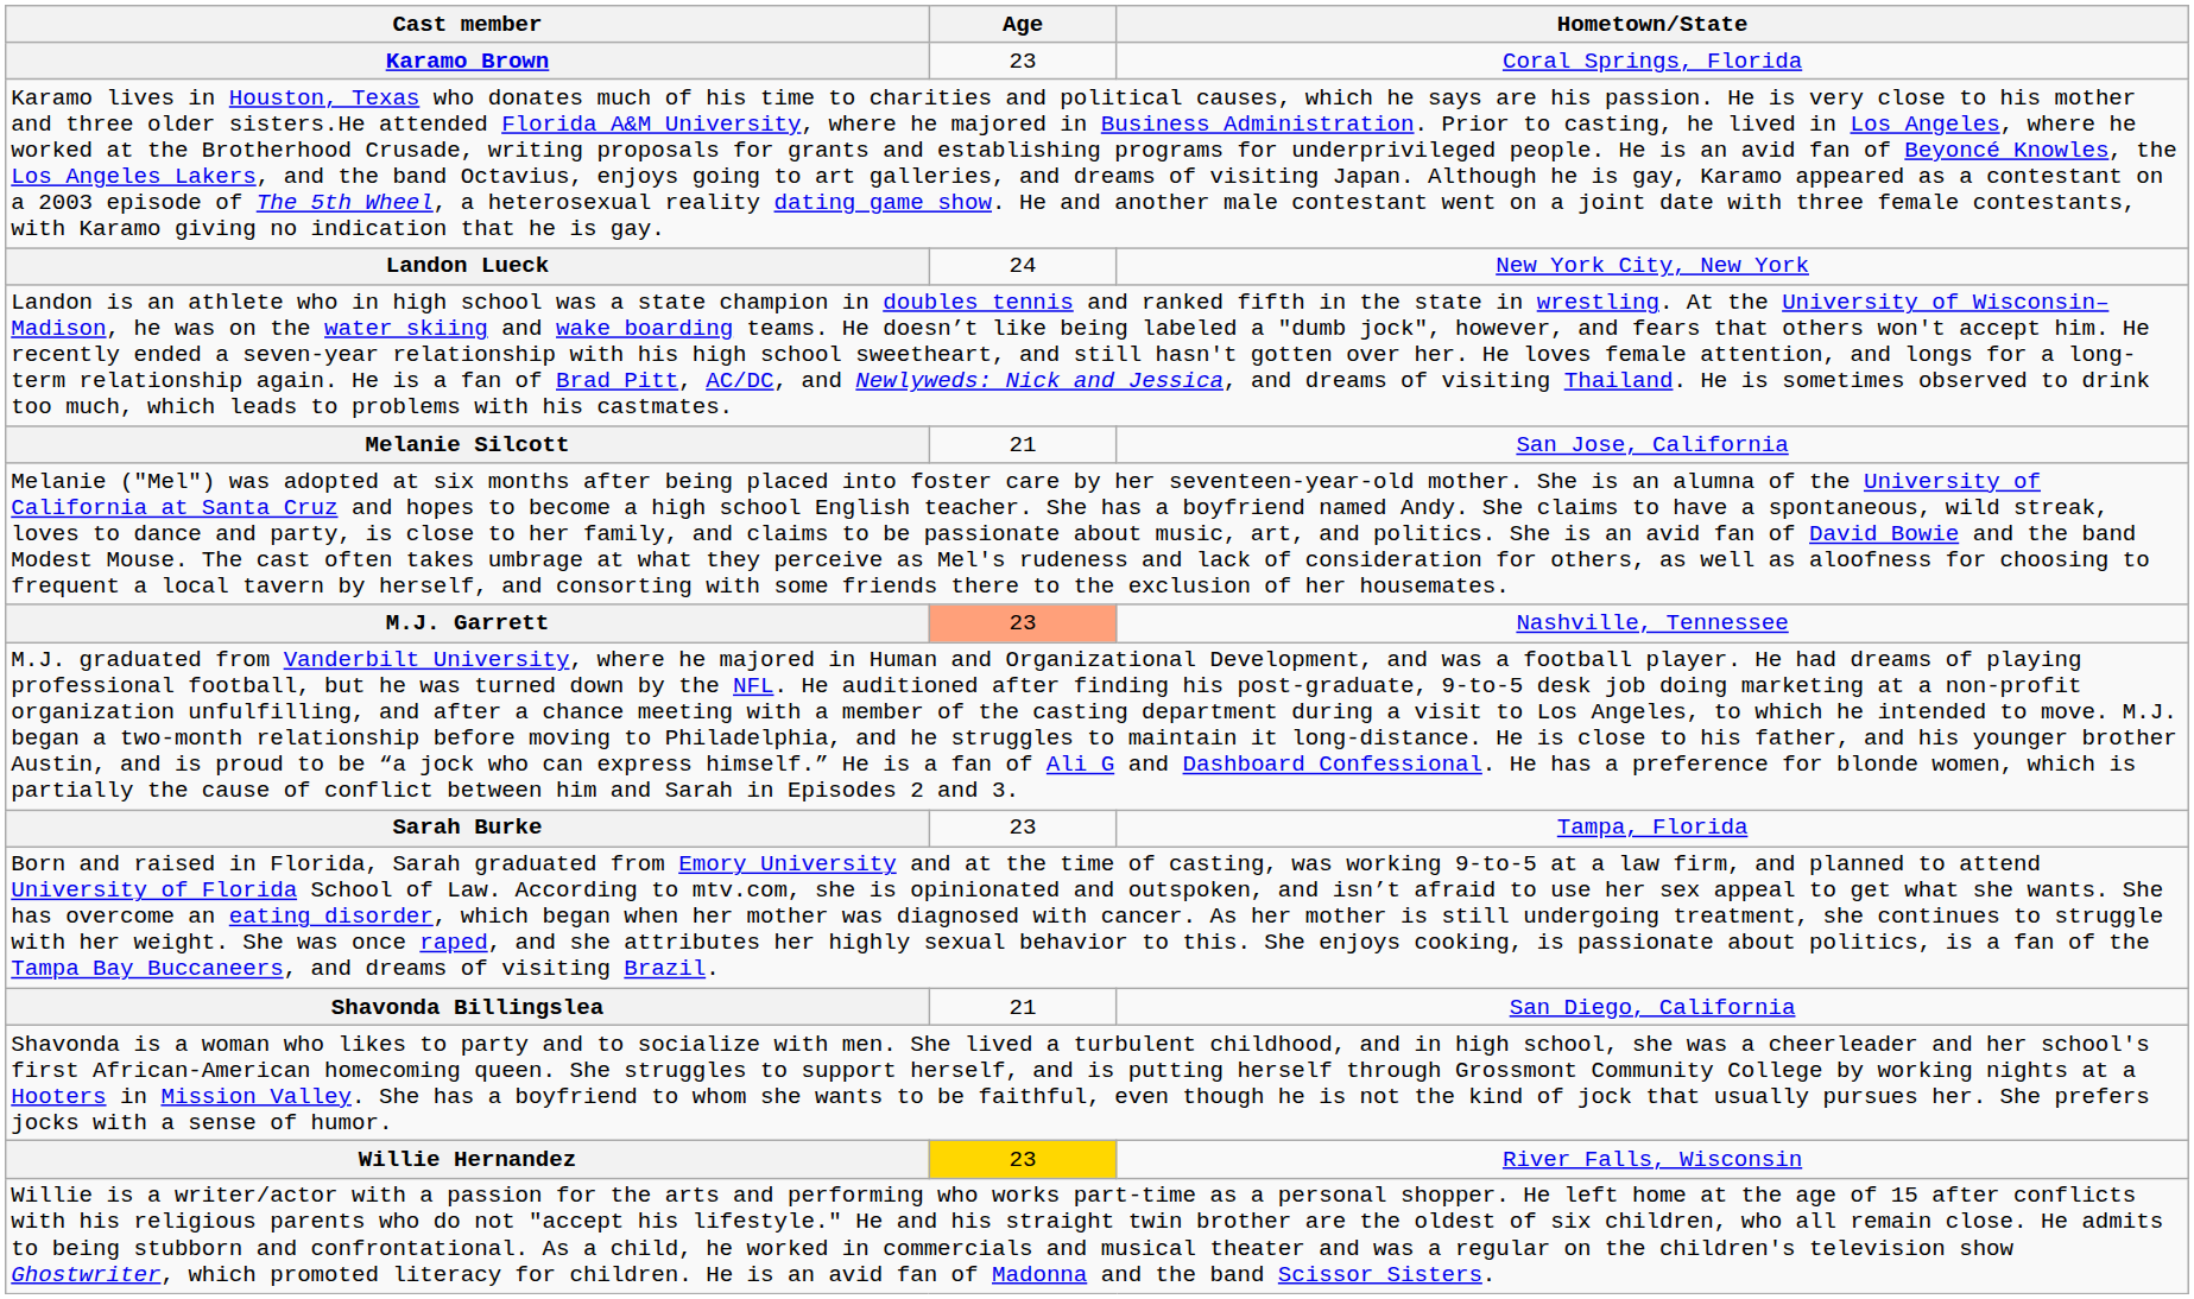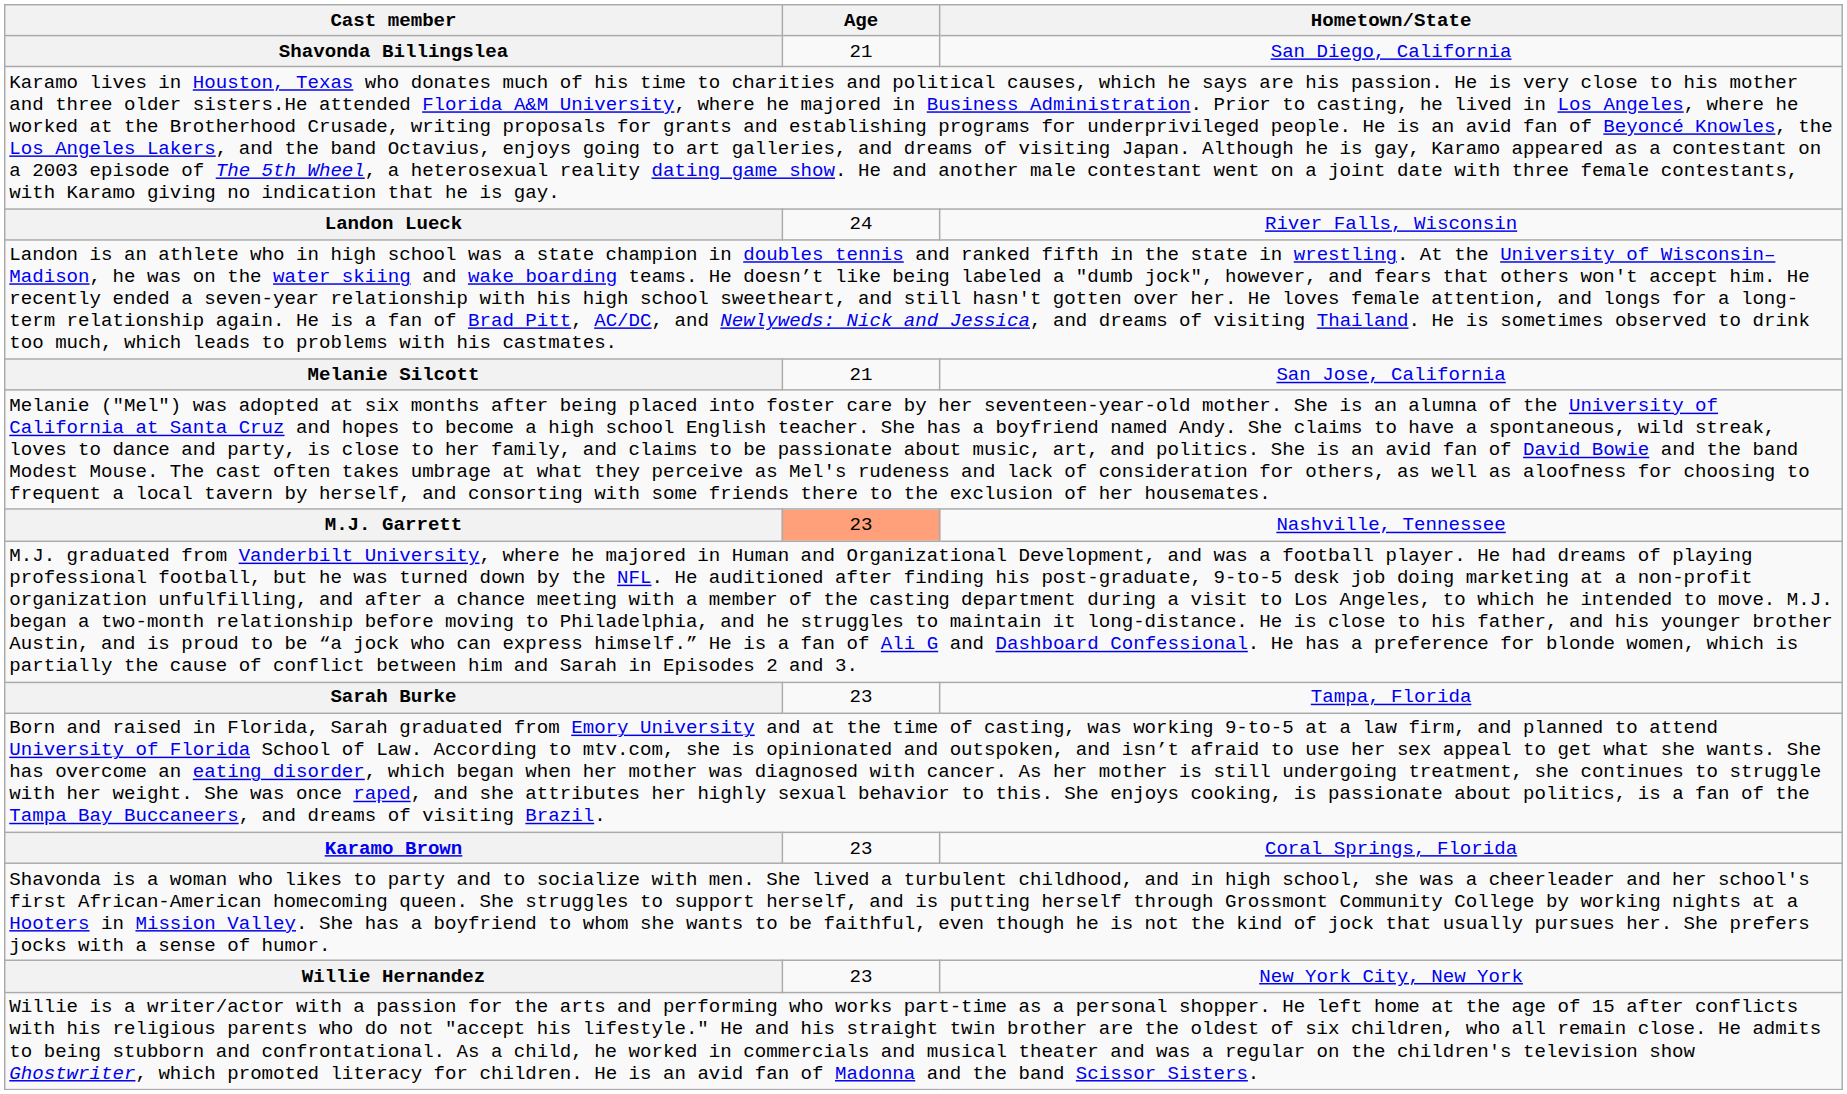rows swapped: Karamo Brown <-> Shavonda Billingslea
Landon Lueck | Hometown/State: New York City, New York -> River Falls, Wisconsin
Willie Hernandez | Age: gold background -> no background
Willie Hernandez | Hometown/State: River Falls, Wisconsin -> New York City, New York
